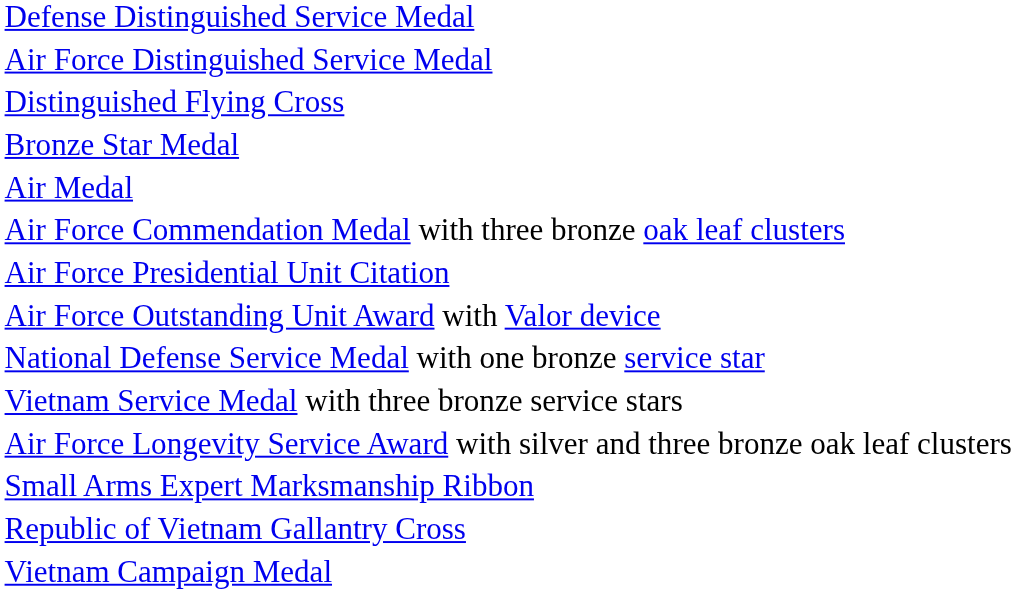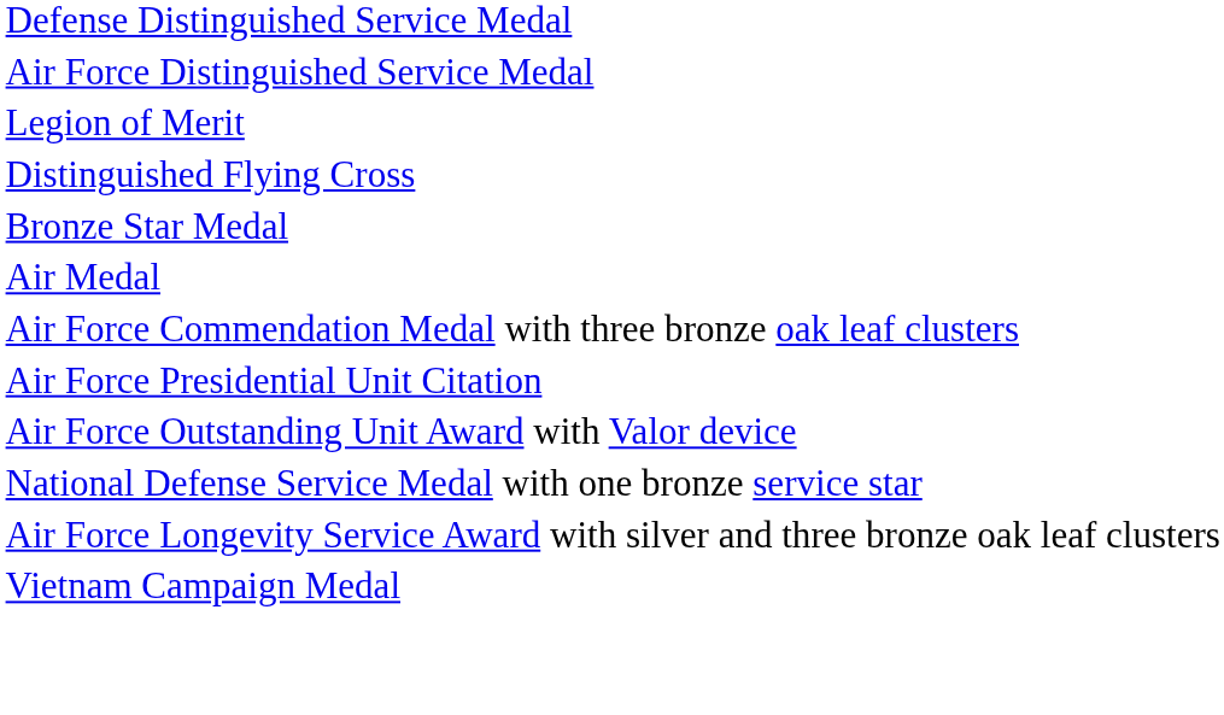+ row: Legion of Merit
- row: Vietnam Service Medal with three bronze service stars
- row: Small Arms Expert Marksmanship Ribbon
- row: Republic of Vietnam Gallantry Cross
